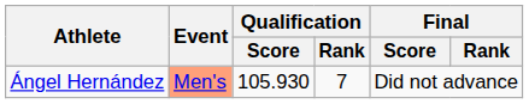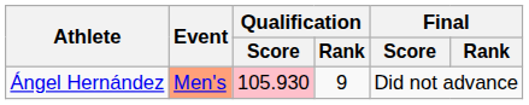Ángel Hernández | Qualification / Score: no background -> pink background
Ángel Hernández | Qualification / Rank: 7 -> 9
